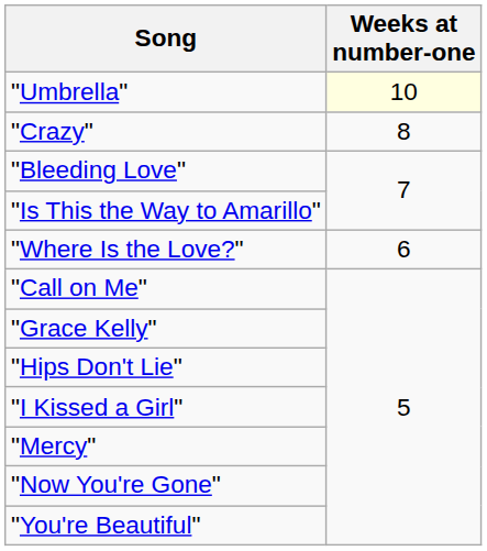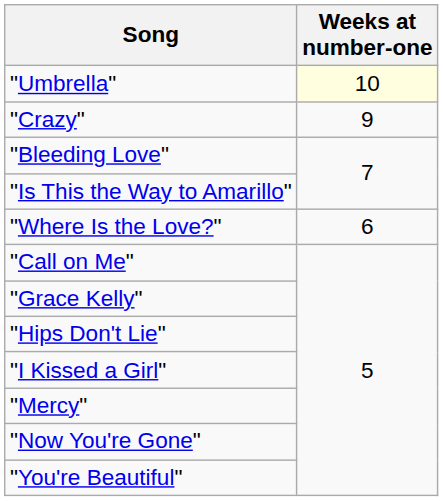"Crazy" | Weeks at number-one: 8 -> 9
